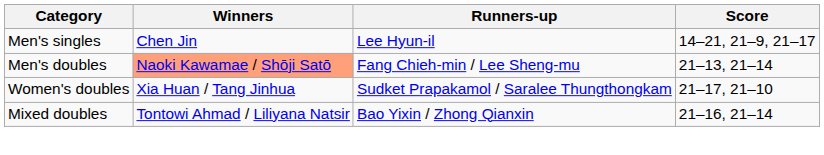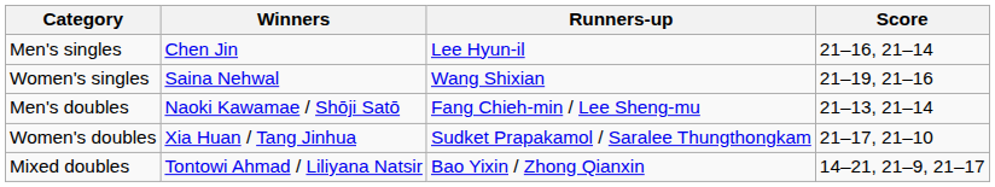Men's singles | Score: 14–21, 21–9, 21–17 -> 21–16, 21–14
+ row: Women's singles | Saina Nehwal | Wang Shixian | 21–19, 21–16
Men's doubles | Winners: lightsalmon background -> no background
Mixed doubles | Score: 21–16, 21–14 -> 14–21, 21–9, 21–17
